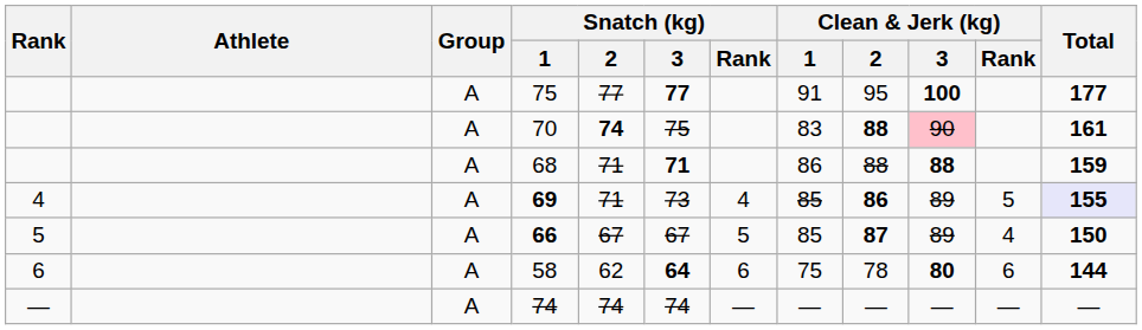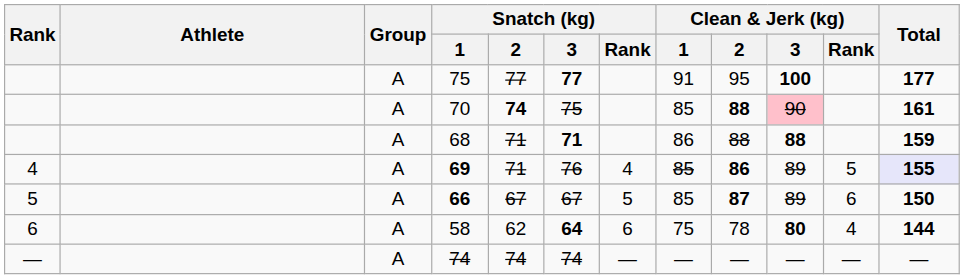70 | Clean & Jerk (kg) / 1: 83 -> 85
69 | Snatch (kg) / 3: 73 -> 76
66 | Clean & Jerk (kg) / Rank: 4 -> 6
58 | Clean & Jerk (kg) / Rank: 6 -> 4
